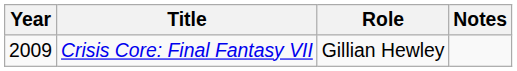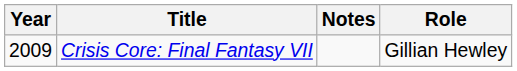columns swapped: Role <-> Notes
